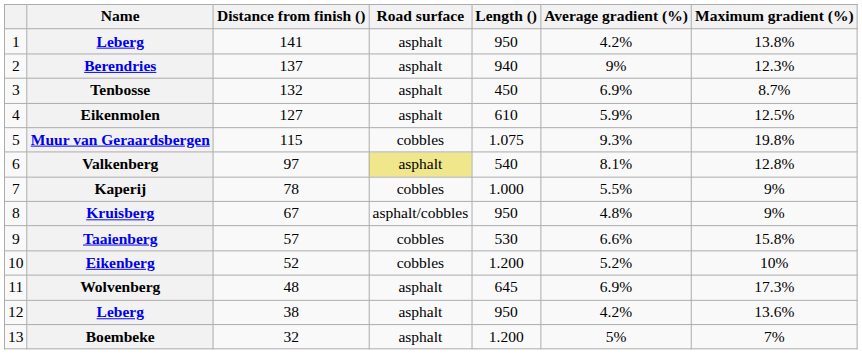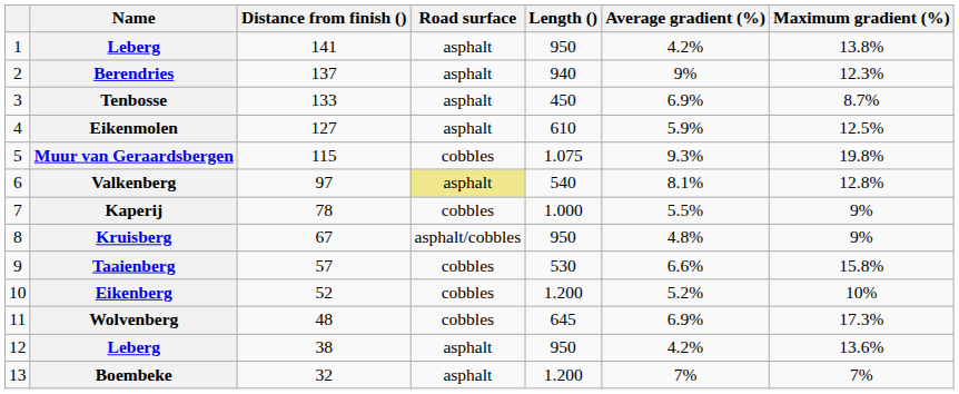Tenbosse | Distance from finish (): 132 -> 133
Wolvenberg | Road surface: asphalt -> cobbles
Boembeke | Average gradient (%): 5% -> 7%
